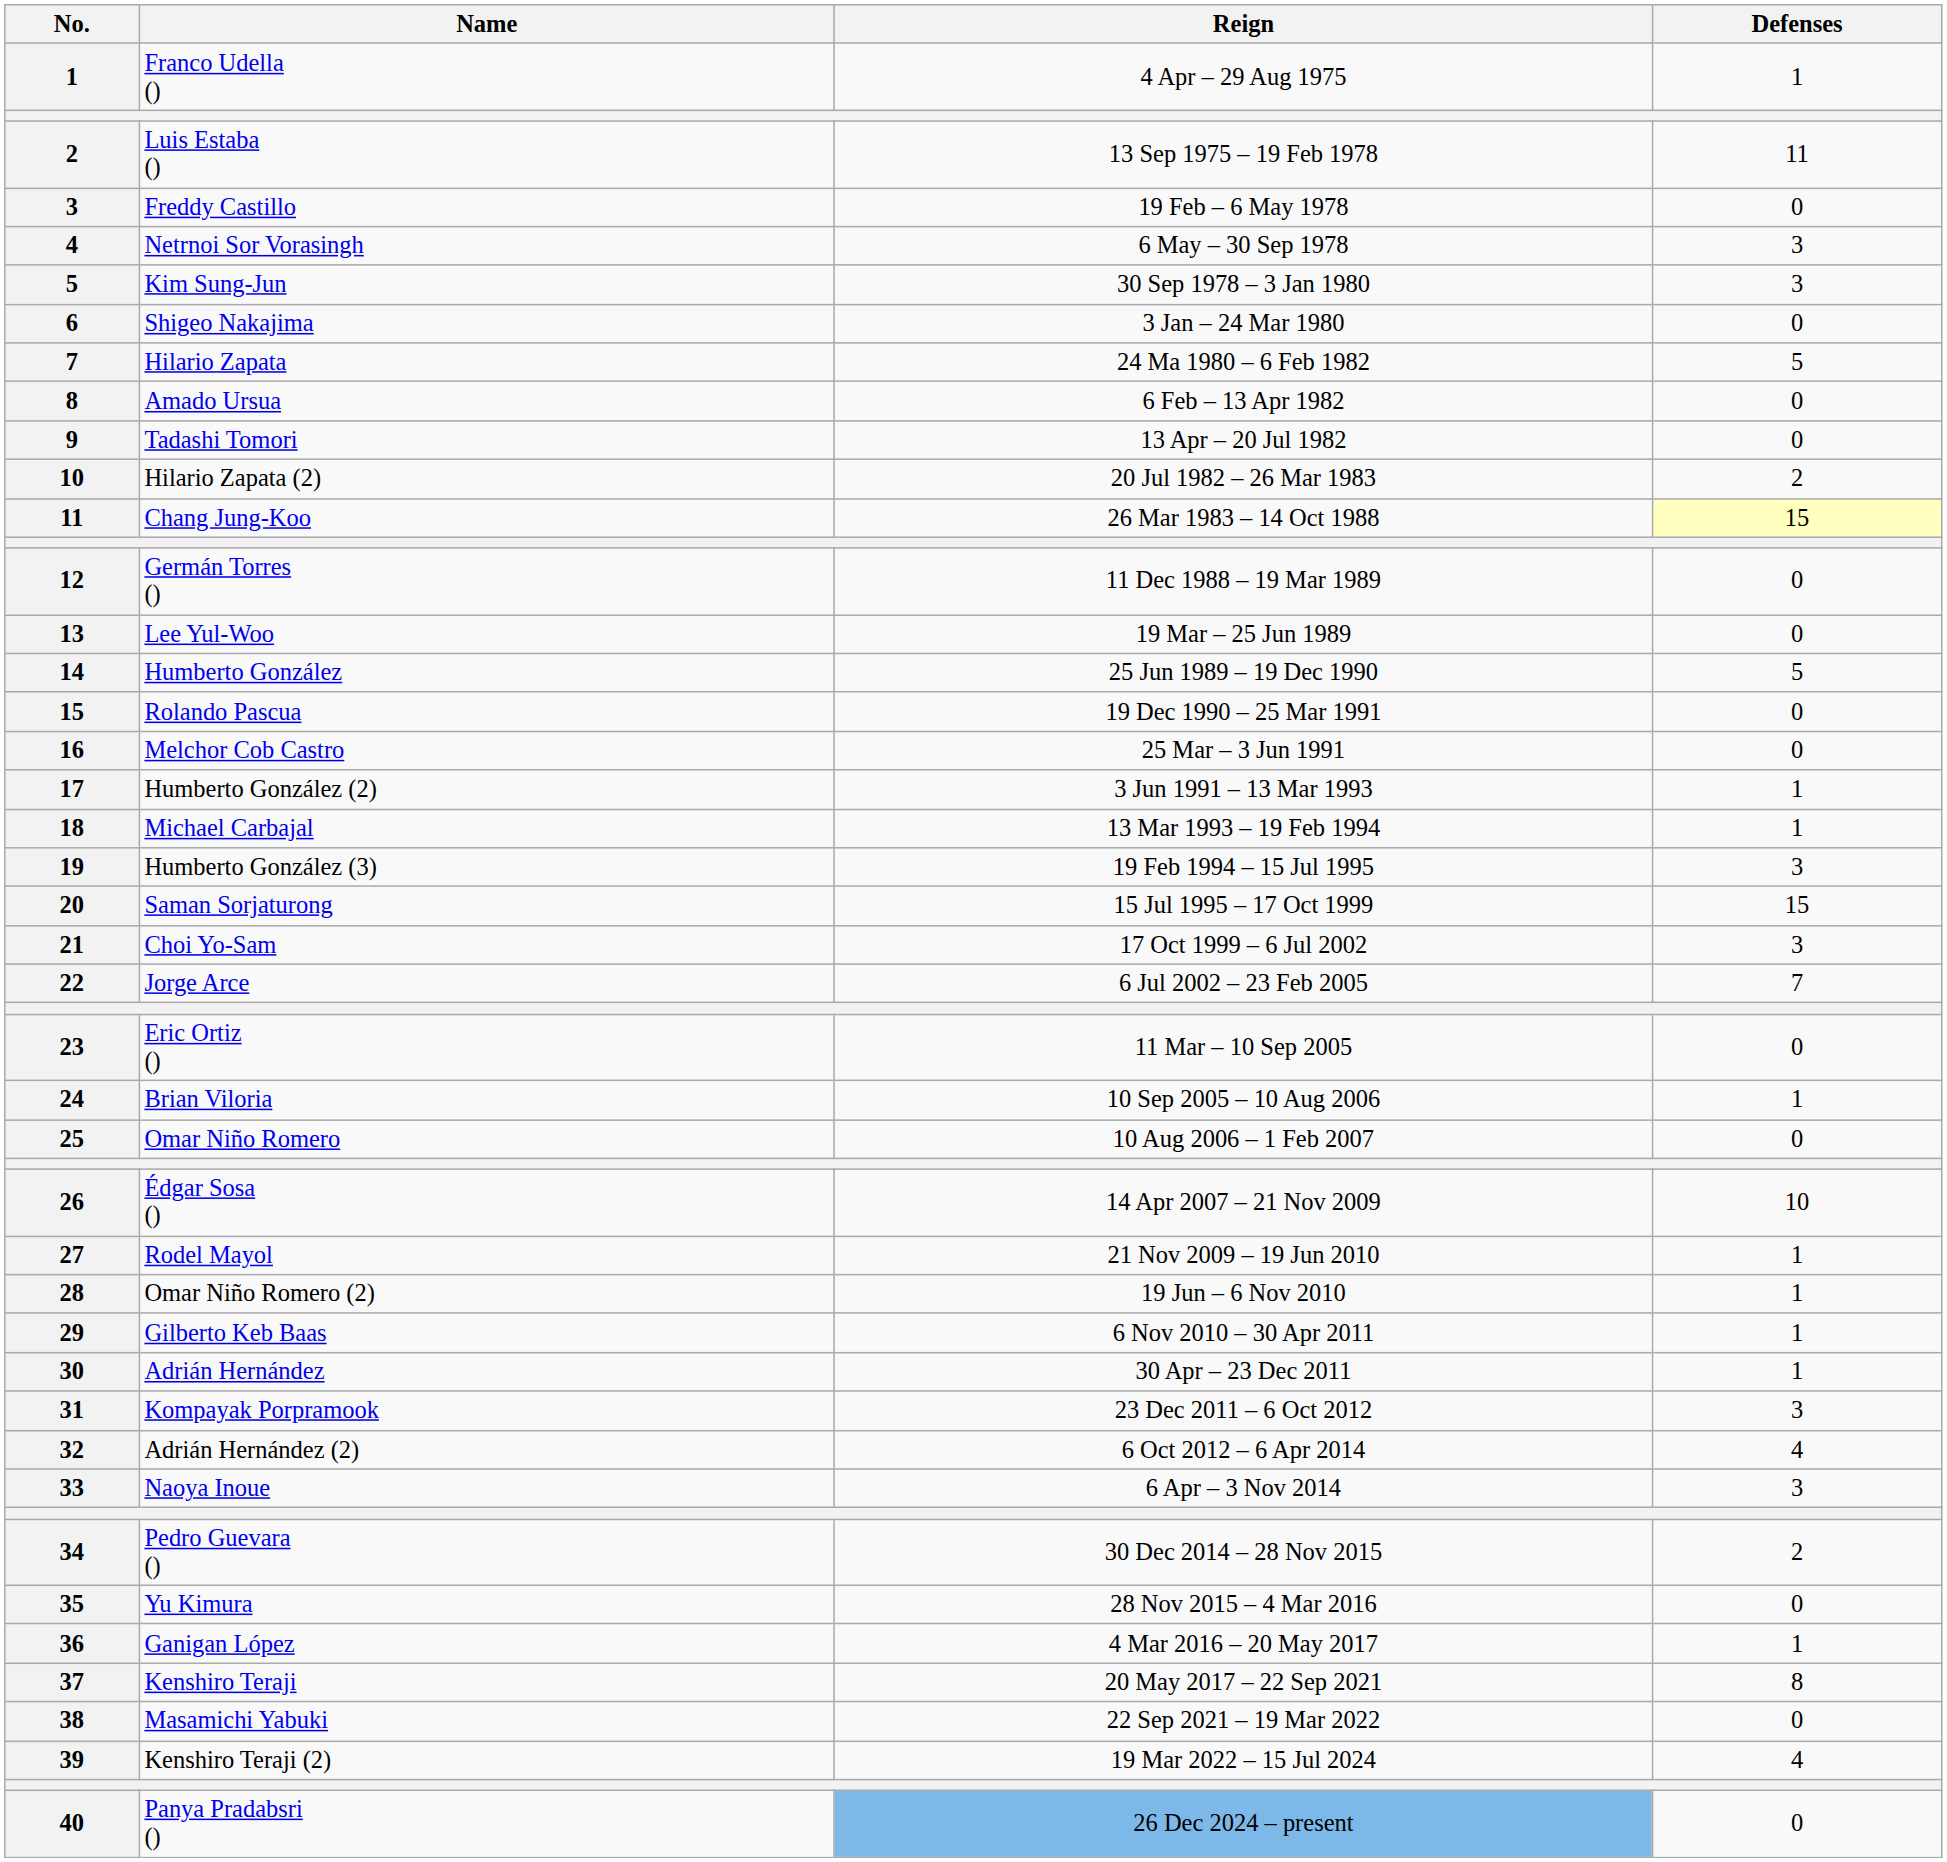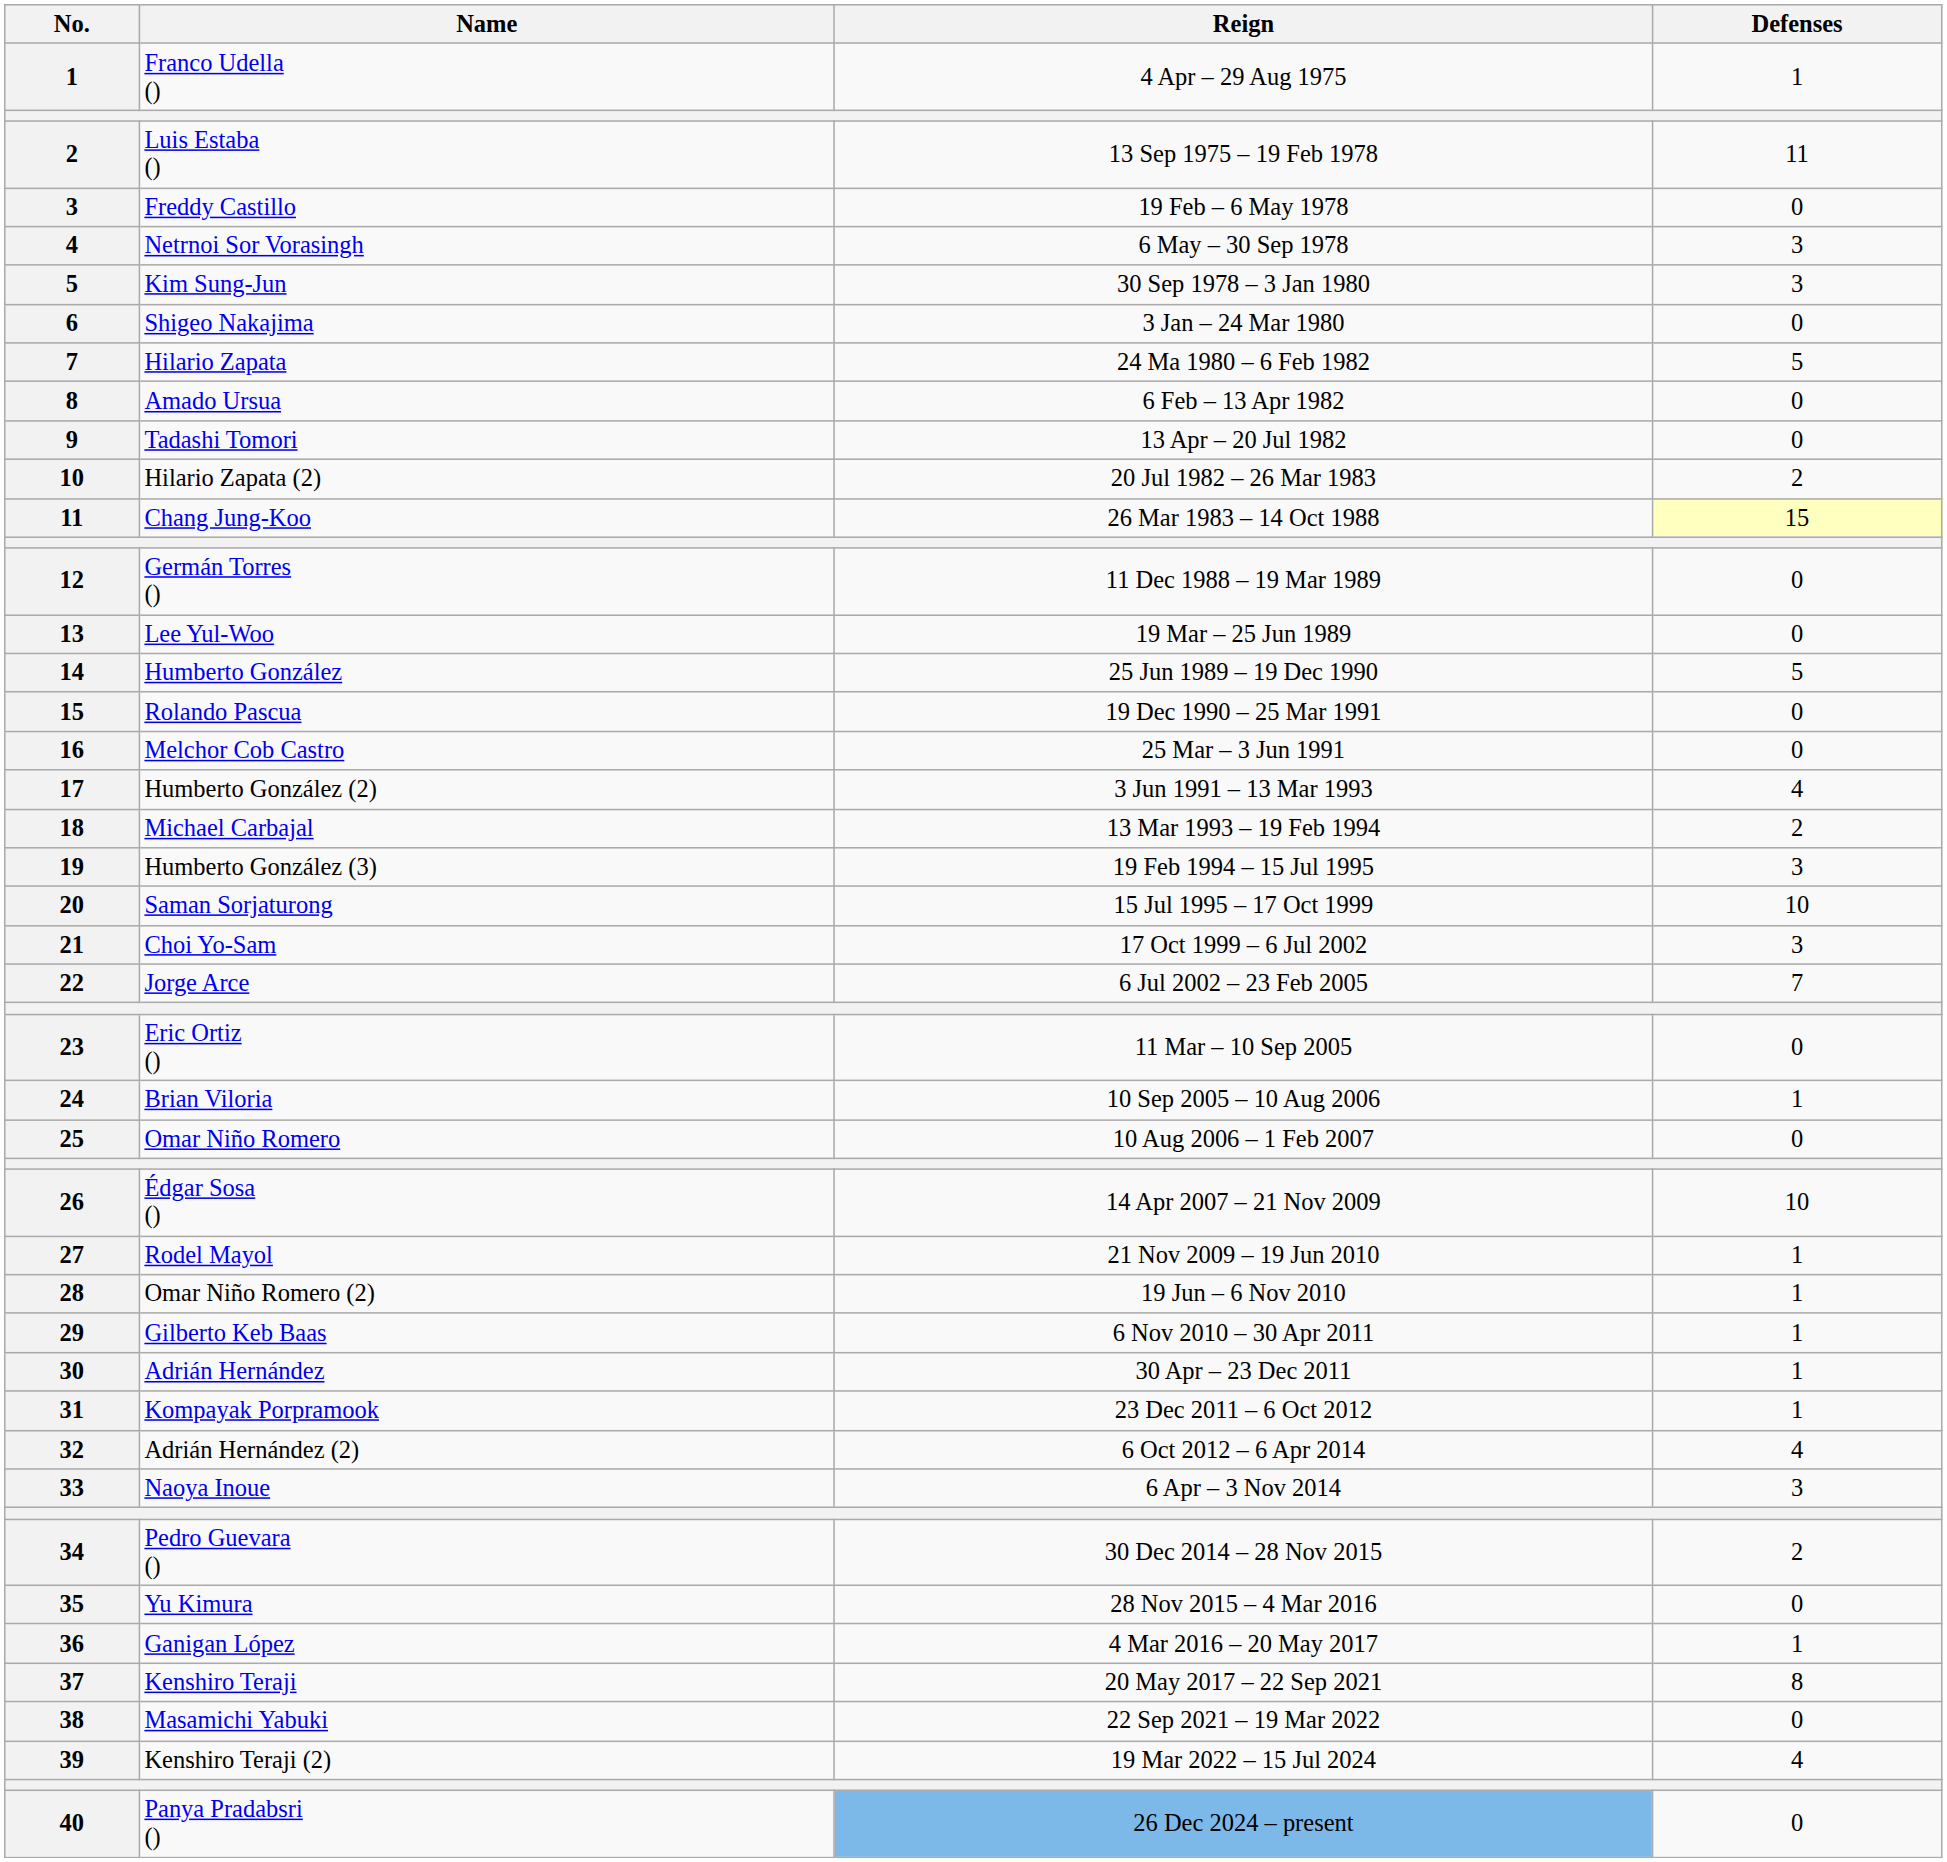Humberto González (2) | Defenses: 1 -> 4
Michael Carbajal | Defenses: 1 -> 2
Saman Sorjaturong | Defenses: 15 -> 10
Kompayak Porpramook | Defenses: 3 -> 1
